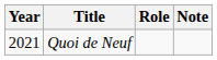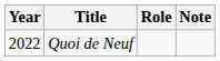Quoi de Neuf | Year: 2021 -> 2022
